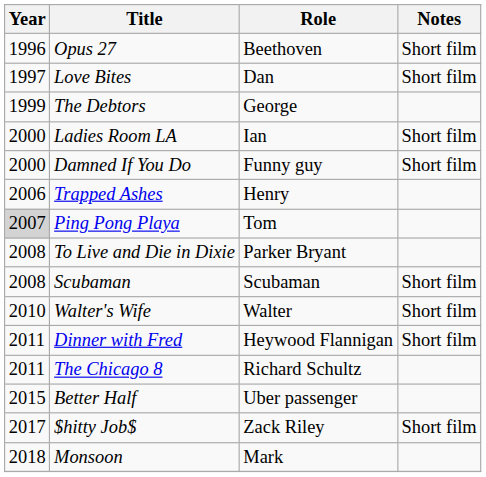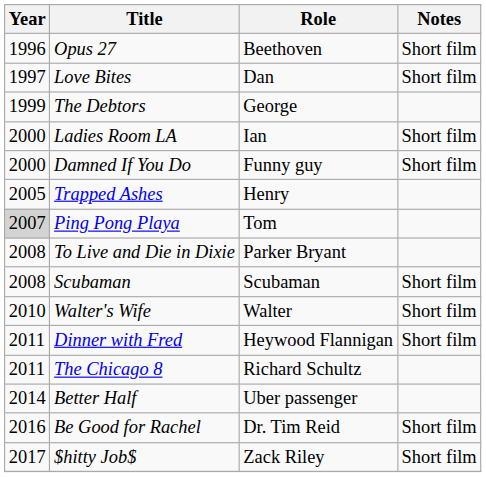Trapped Ashes | Year: 2006 -> 2005
Better Half | Year: 2015 -> 2014
+ row: 2016 | Be Good for Rachel | Dr. Tim Reid | Short film
- row: 2018 | Monsoon | Mark
